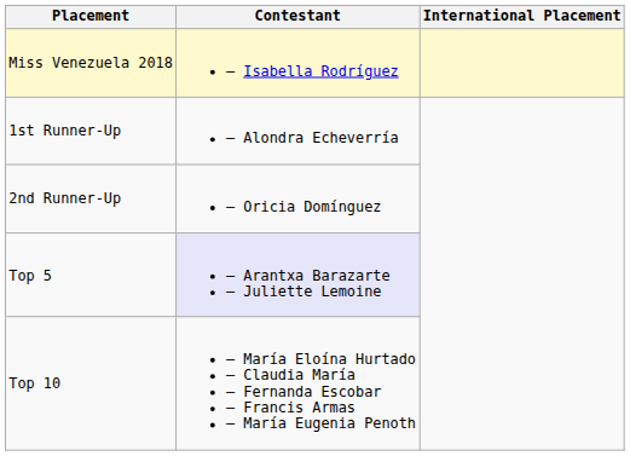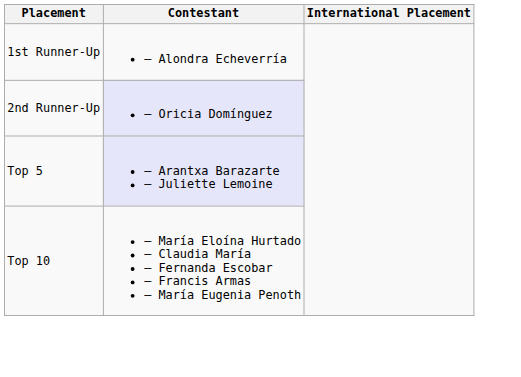- row: Miss Venezuela 2018 | – Isabella Rodríguez
2nd Runner-Up | Contestant: no background -> lavender background
